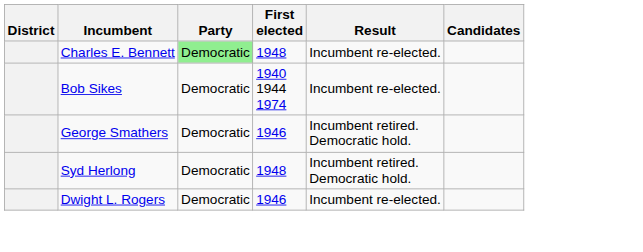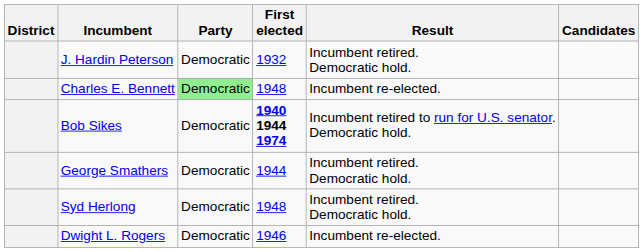+ row: J. Hardin Peterson | Democratic | 1932 | Incumbent retired. Democratic hold.
Bob Sikes | First elected: normal -> bold
Bob Sikes | Result: Incumbent re-elected. -> Incumbent retired to run for U.S. senator. Democratic hold.
George Smathers | First elected: 1946 -> 1944
